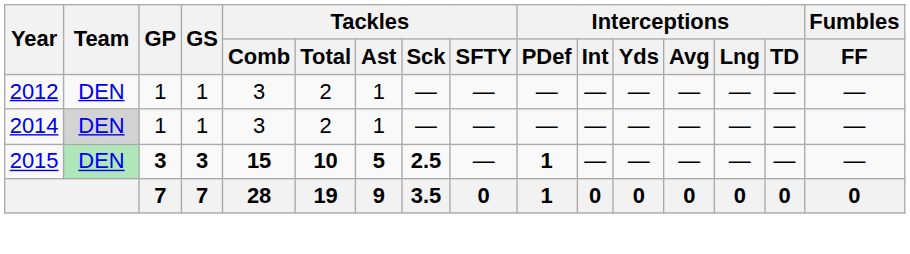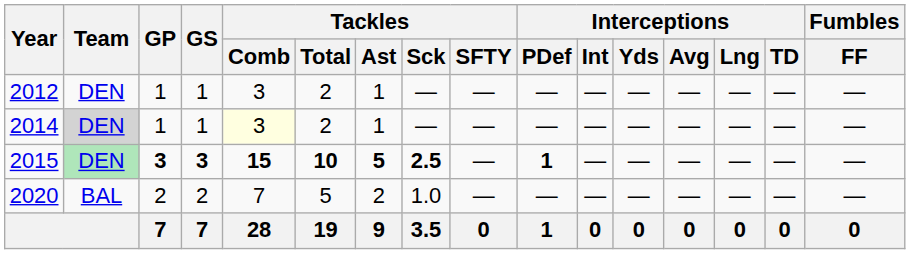2014 | Tackles / Comb: no background -> lightyellow background
+ row: 2020 | BAL | 2 | 2 | 7 | 5 | 2 | 1.0 | — | — | — | — | — | — | — | —
